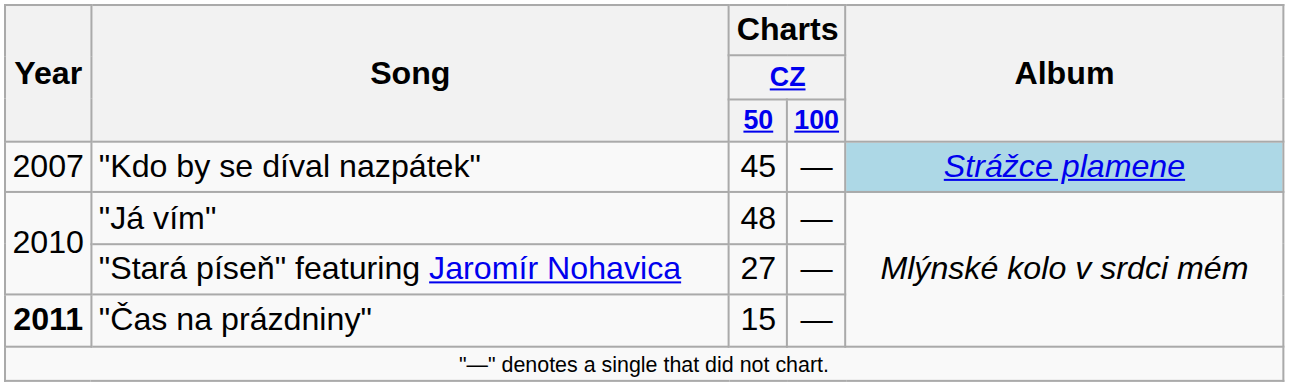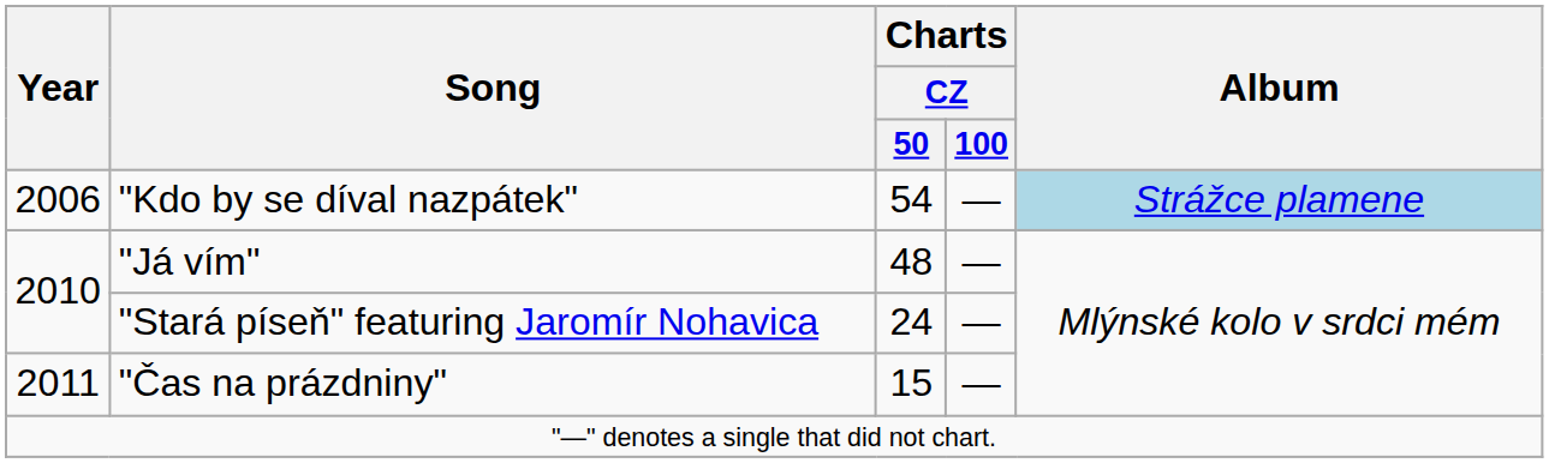"Kdo by se díval nazpátek" | Year: 2007 -> 2006
"Kdo by se díval nazpátek" | Charts / CZ / 50: 45 -> 54
"Stará píseň" featuring Jaromír Nohavica | Charts / CZ / 50: 27 -> 24
"Čas na prázdniny" | Year: bold -> normal
